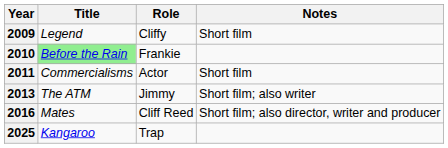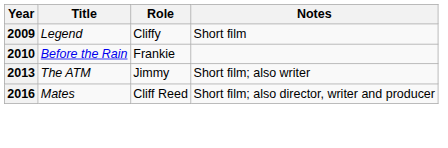2010 | Title: lightgreen background -> no background
- row: 2011 | Commercialisms | Actor | Short film
- row: 2025 | Kangaroo | Trap
